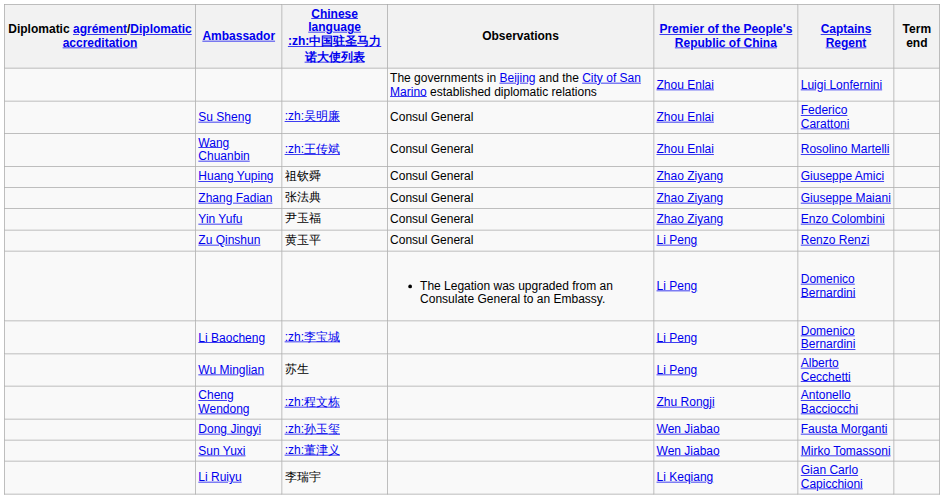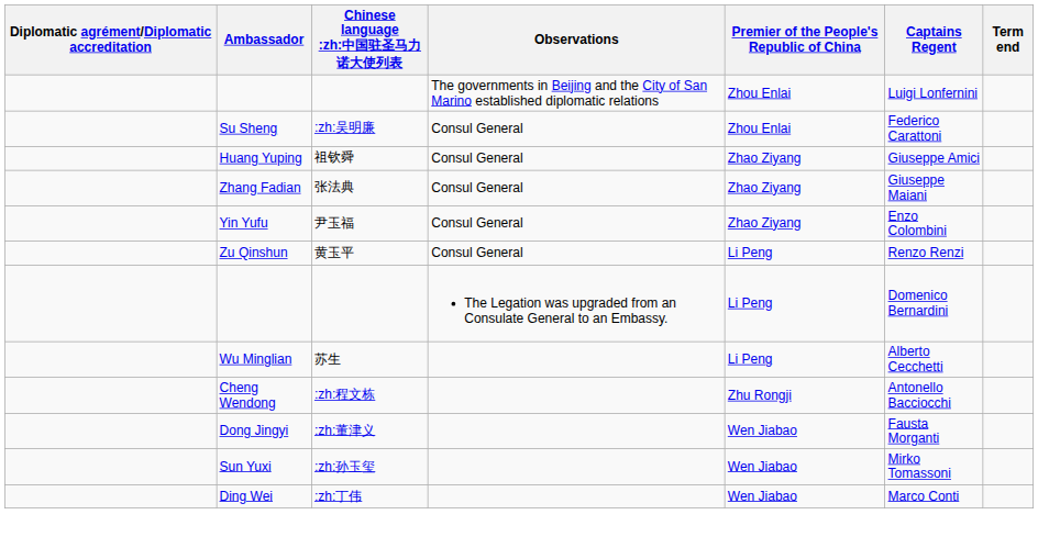- row: Wang Chuanbin | :zh:王传斌 | Consul General | Zhou Enlai | Rosolino Martelli
- row: Li Baocheng | :zh:李宝城 | Li Peng | Domenico Bernardini
Dong Jingyi | Chinese language :zh:中国驻圣马力诺大使列表: :zh:孙玉玺 -> :zh:董津义
Sun Yuxi | Chinese language :zh:中国驻圣马力诺大使列表: :zh:董津义 -> :zh:孙玉玺
+ row: Ding Wei | :zh:丁伟 | Wen Jiabao | Marco Conti
- row: Li Ruiyu | 李瑞宇 | Li Keqiang | Gian Carlo Capicchioni
